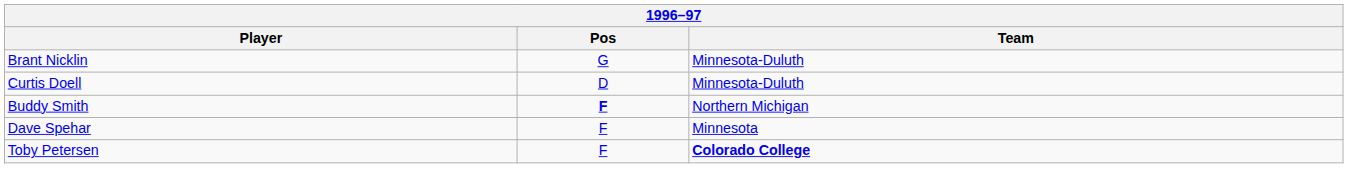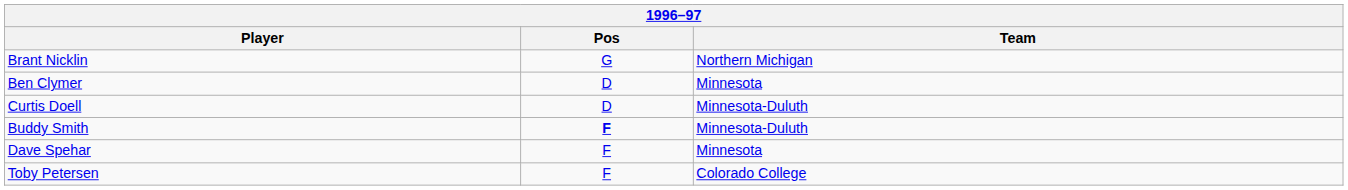Brant Nicklin | Team: Minnesota-Duluth -> Northern Michigan
+ row: Ben Clymer | D | Minnesota
Buddy Smith | Team: Northern Michigan -> Minnesota-Duluth
Toby Petersen | Team: bold -> normal
